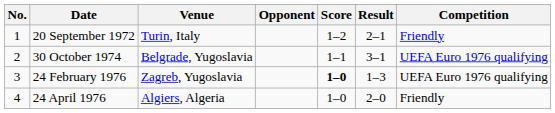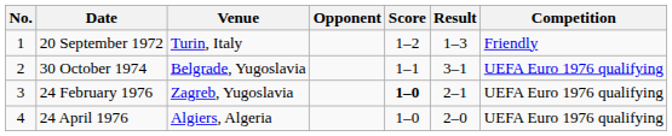20 September 1972 | Result: 2–1 -> 1–3
24 February 1976 | Result: 1–3 -> 2–1
24 April 1976 | Competition: Friendly -> UEFA Euro 1976 qualifying
